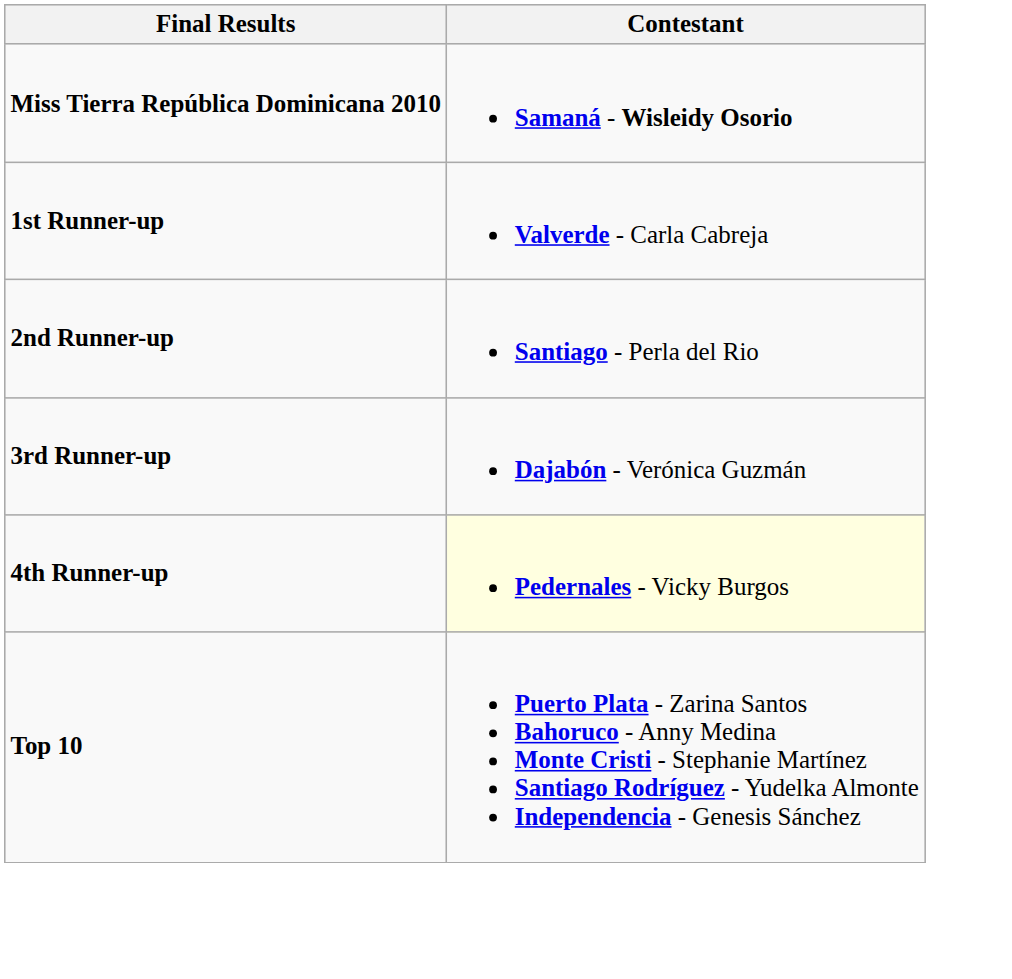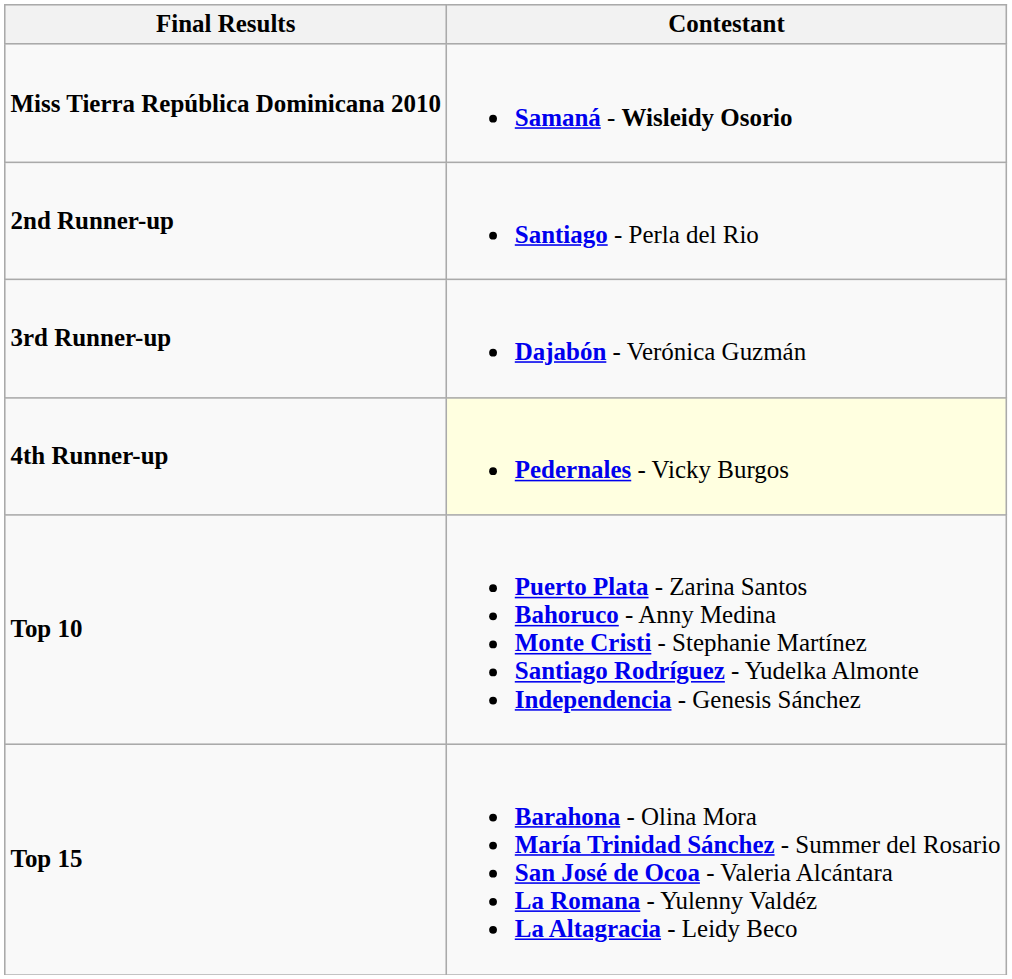- row: 1st Runner-up | Valverde - Carla Cabreja
+ row: Top 15 | Barahona - Olina Mora María Trinidad Sánchez - Summer del Rosario San José de Ocoa - Valeria Alcántara La Romana - Yulenny Valdéz La Altagracia - Leidy Beco
